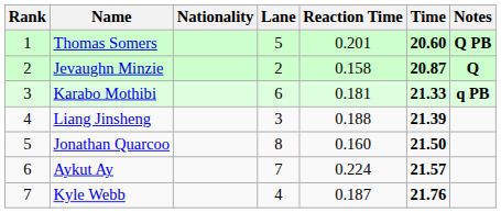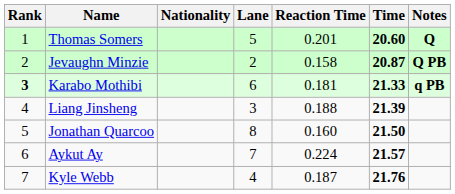Thomas Somers | Notes: Q PB -> Q
Jevaughn Minzie | Notes: Q -> Q PB
Karabo Mothibi | Rank: normal -> bold
